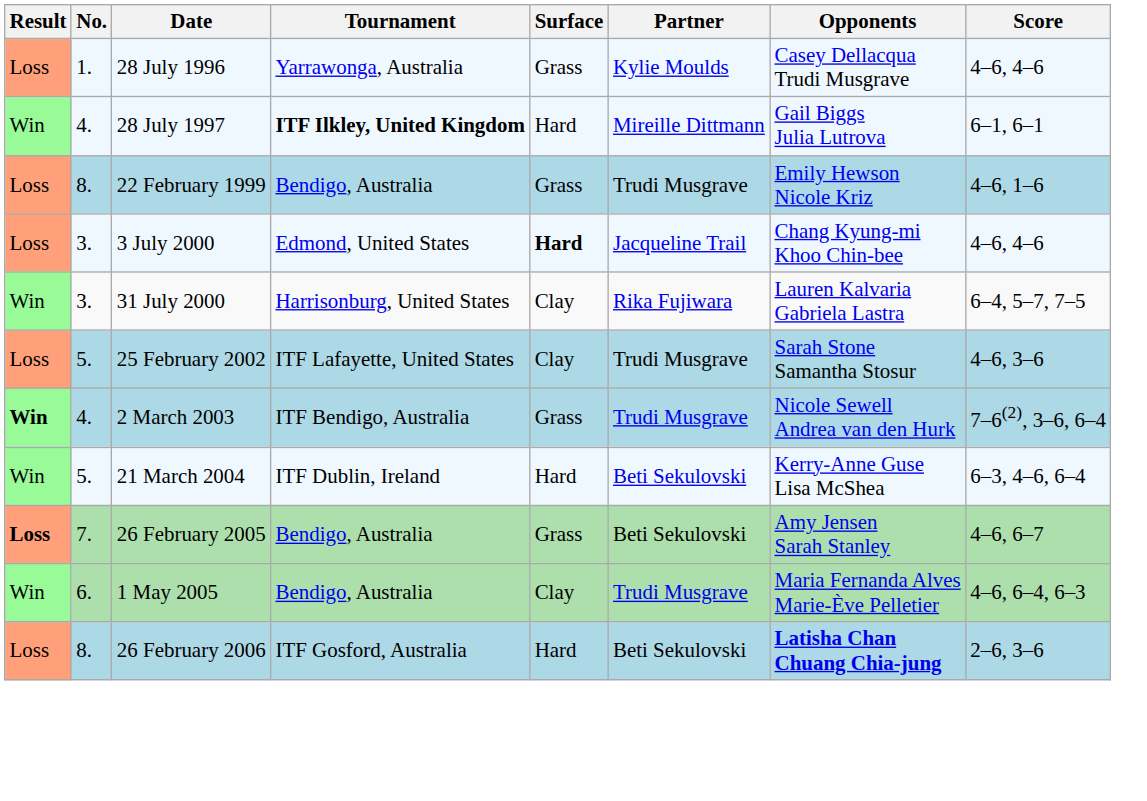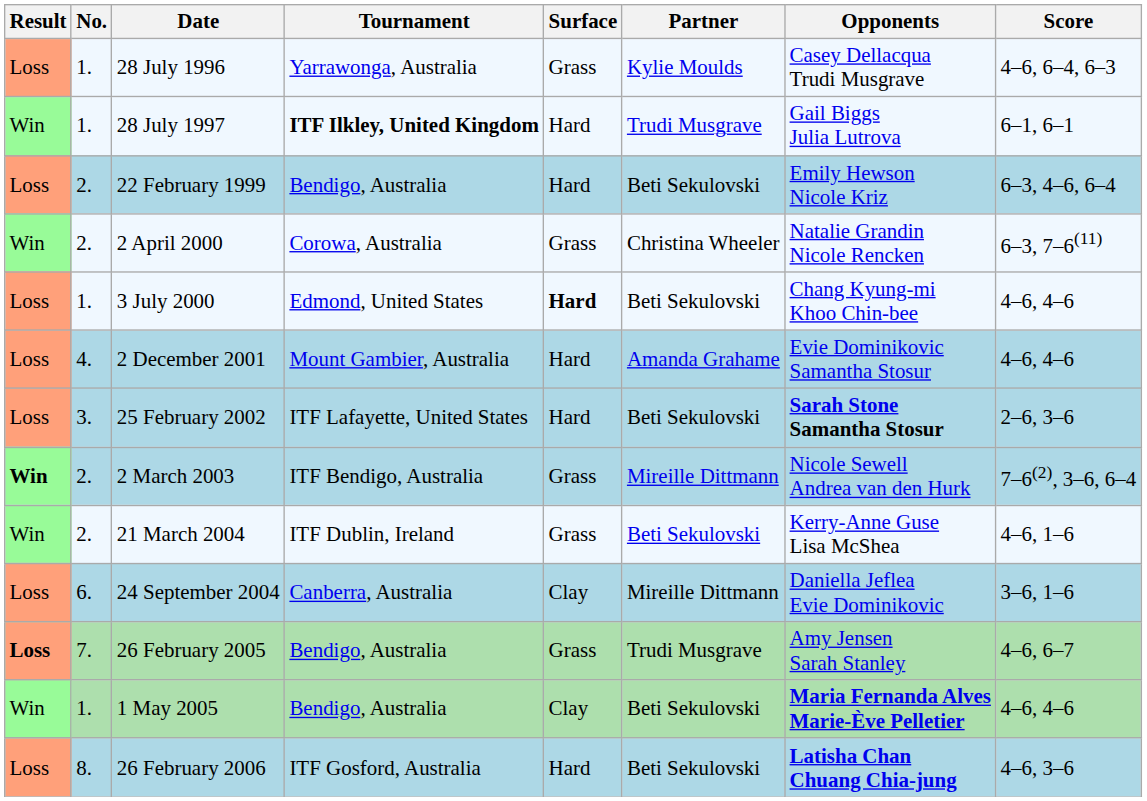28 July 1996 | Score: 4–6, 4–6 -> 4–6, 6–4, 6–3
28 July 1997 | No.: 4. -> 1.
28 July 1997 | Partner: Mireille Dittmann -> Trudi Musgrave
22 February 1999 | No.: 8. -> 2.
22 February 1999 | Surface: Grass -> Hard
22 February 1999 | Partner: Trudi Musgrave -> Beti Sekulovski
22 February 1999 | Score: 4–6, 1–6 -> 6–3, 4–6, 6–4
+ row: Win | 2. | 2 April 2000 | Corowa, Australia | Grass | Christina Wheeler | Natalie Grandin Nicole Rencken | 6–3, 7–6(11)
3 July 2000 | No.: 3. -> 1.
3 July 2000 | Partner: Jacqueline Trail -> Beti Sekulovski
- row: Win | 3. | 31 July 2000 | Harrisonburg, United States | Clay | Rika Fujiwara | Lauren Kalvaria Gabriela Lastra | 6–4, 5–7, 7–5
+ row: Loss | 4. | 2 December 2001 | Mount Gambier, Australia | Hard | Amanda Grahame | Evie Dominikovic Samantha Stosur | 4–6, 4–6
25 February 2002 | No.: 5. -> 3.
25 February 2002 | Surface: Clay -> Hard
25 February 2002 | Partner: Trudi Musgrave -> Beti Sekulovski
25 February 2002 | Opponents: normal -> bold
25 February 2002 | Score: 4–6, 3–6 -> 2–6, 3–6
2 March 2003 | No.: 4. -> 2.
2 March 2003 | Partner: Trudi Musgrave -> Mireille Dittmann
21 March 2004 | No.: 5. -> 2.
21 March 2004 | Surface: Hard -> Grass
21 March 2004 | Score: 6–3, 4–6, 6–4 -> 4–6, 1–6
+ row: Loss | 6. | 24 September 2004 | Canberra, Australia | Clay | Mireille Dittmann | Daniella Jeflea Evie Dominikovic | 3–6, 1–6
26 February 2005 | Partner: Beti Sekulovski -> Trudi Musgrave
1 May 2005 | No.: 6. -> 1.
1 May 2005 | Partner: Trudi Musgrave -> Beti Sekulovski
1 May 2005 | Opponents: normal -> bold
1 May 2005 | Score: 4–6, 6–4, 6–3 -> 4–6, 4–6
26 February 2006 | Score: 2–6, 3–6 -> 4–6, 3–6
